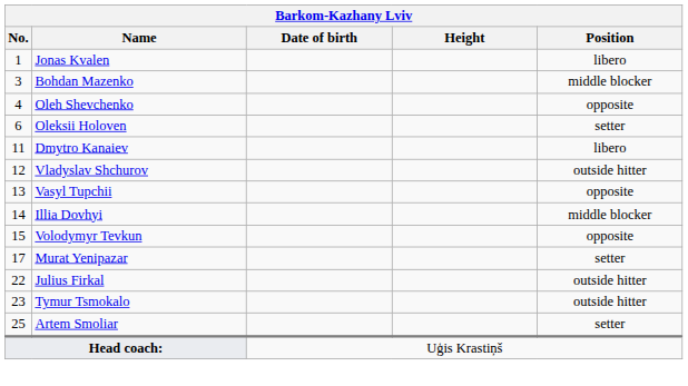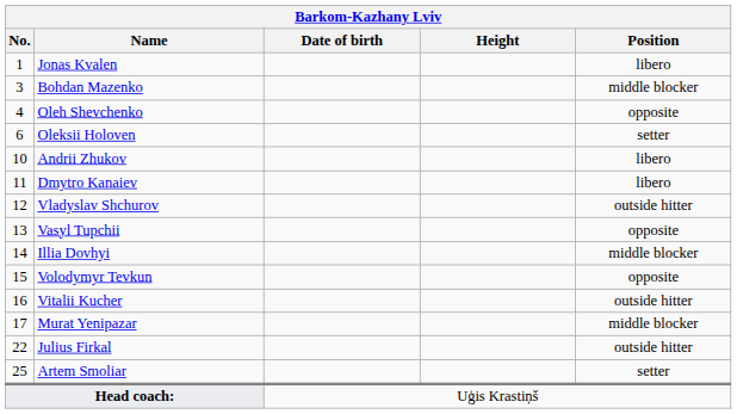+ row: 10 | Andrii Zhukov | libero
+ row: 16 | Vitalii Kucher | outside hitter
Murat Yenipazar | Position: setter -> middle blocker
- row: 23 | Tymur Tsmokalo | outside hitter
